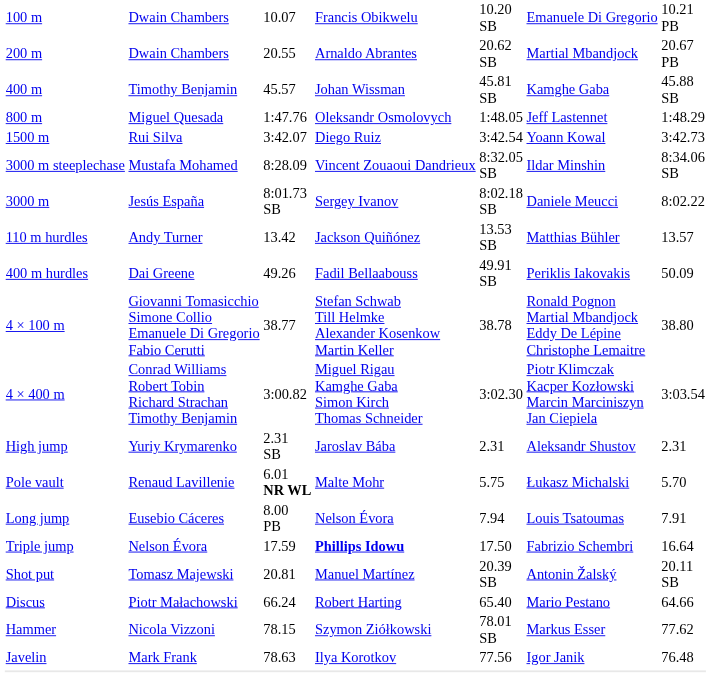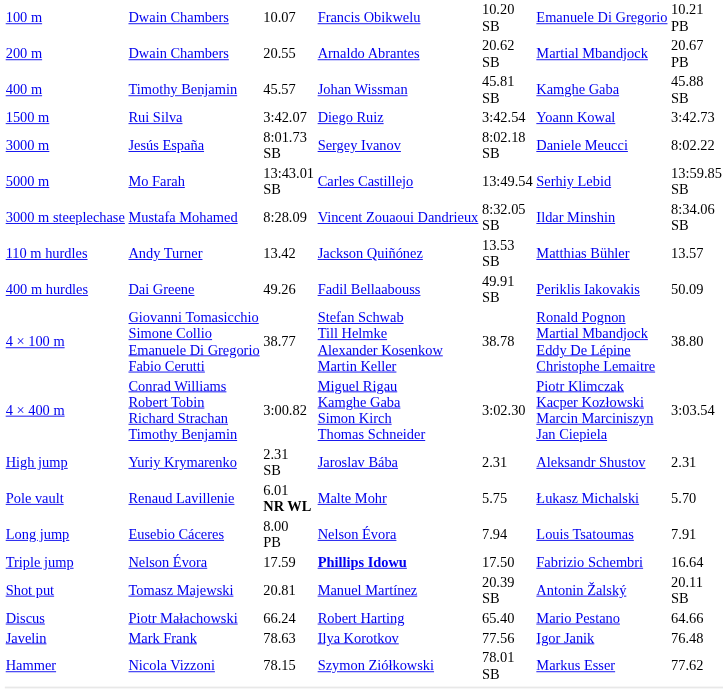- row: 800 m | Miguel Quesada | 1:47.76 | Oleksandr Osmolovych | 1:48.05 | Jeff Lastennet | 1:48.29
rows swapped: 3000 m <-> 3000 m steeplechase
+ row: 5000 m | Mo Farah | 13:43.01 SB | Carles Castillejo | 13:49.54 | Serhiy Lebid | 13:59.85 SB
rows swapped: Hammer <-> Javelin
